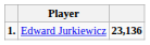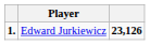Edward Jurkiewicz | column 3: 23,136 -> 23,126
